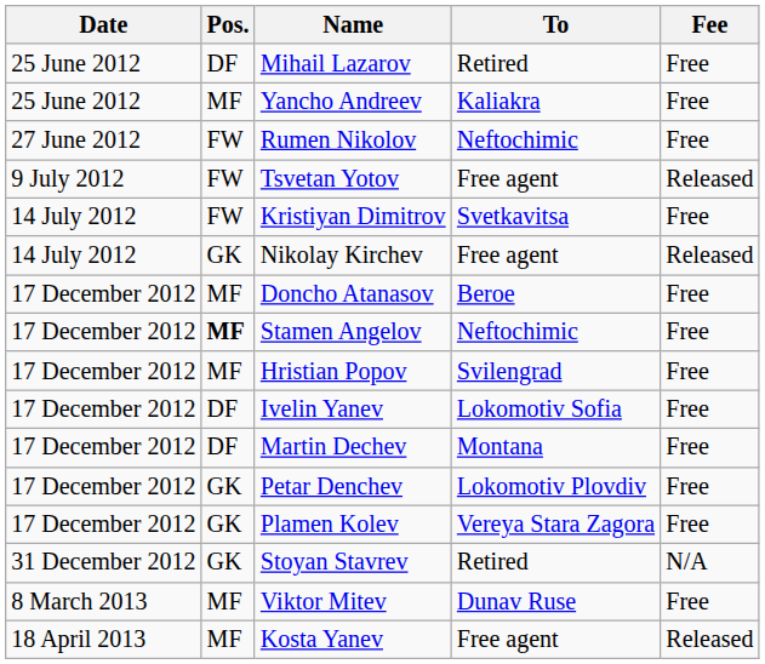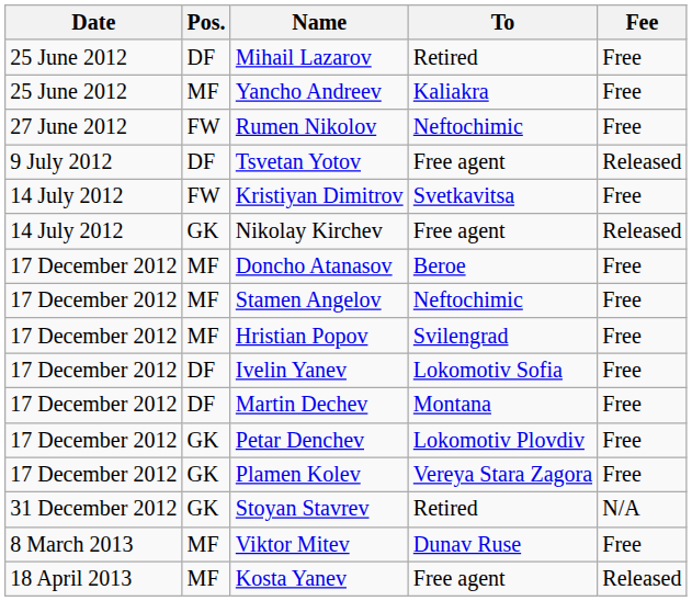Tsvetan Yotov | Pos.: FW -> DF
Stamen Angelov | Pos.: bold -> normal
